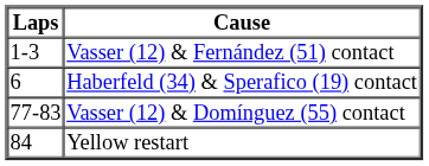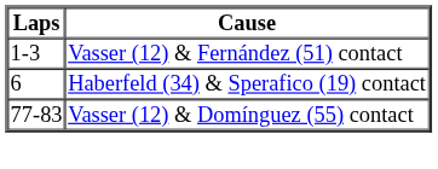- row: 84 | Yellow restart
